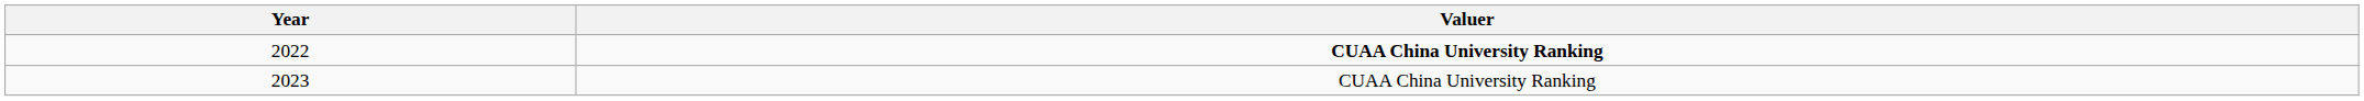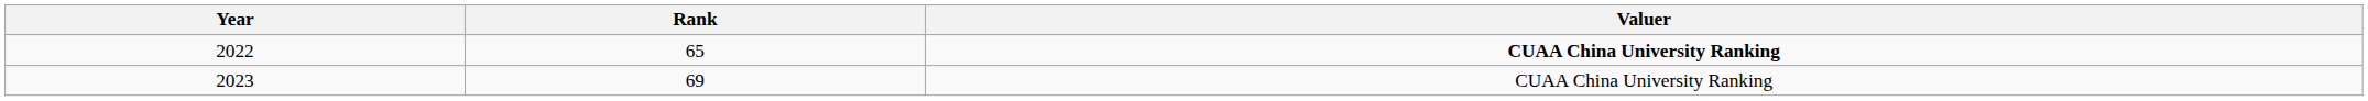+ column: Rank | 65 | 69
